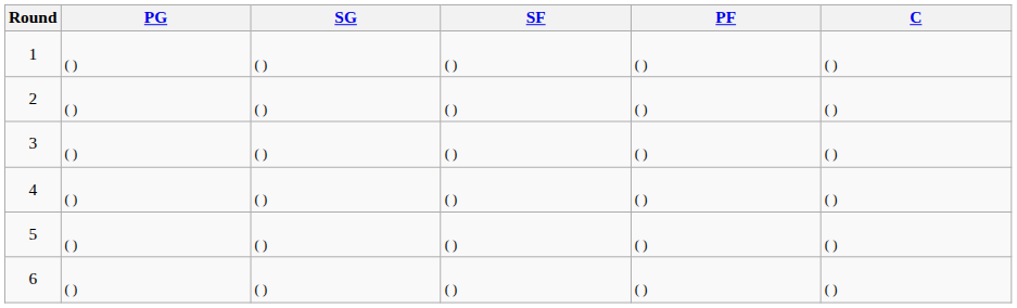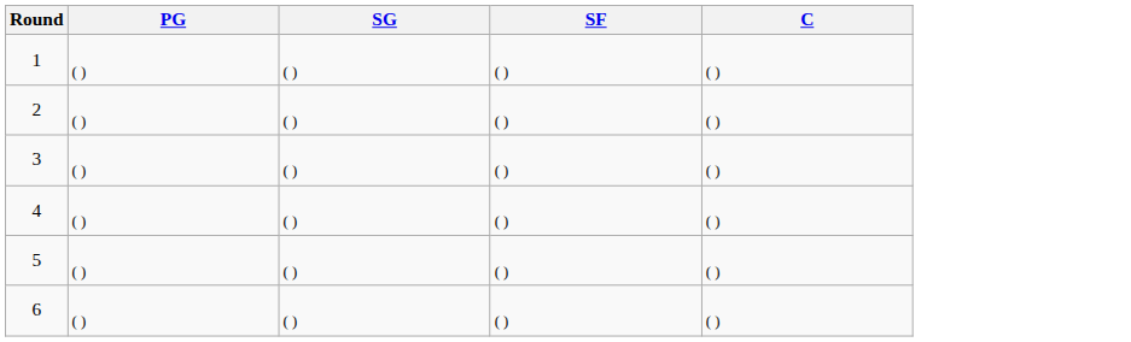- column: PF | ( ) | ( ) | ( ) | ( ) | ( ) | ( )
